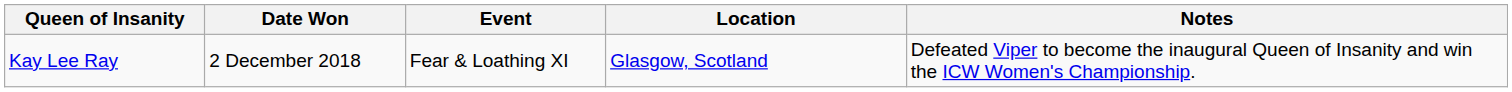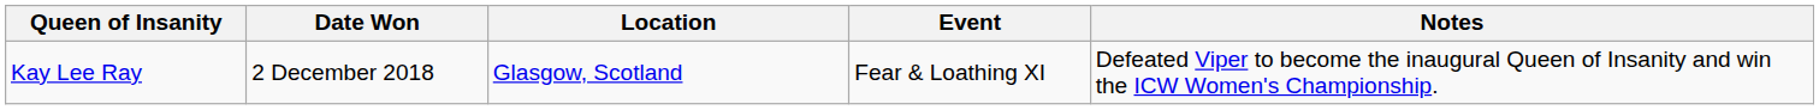columns swapped: Event <-> Location
